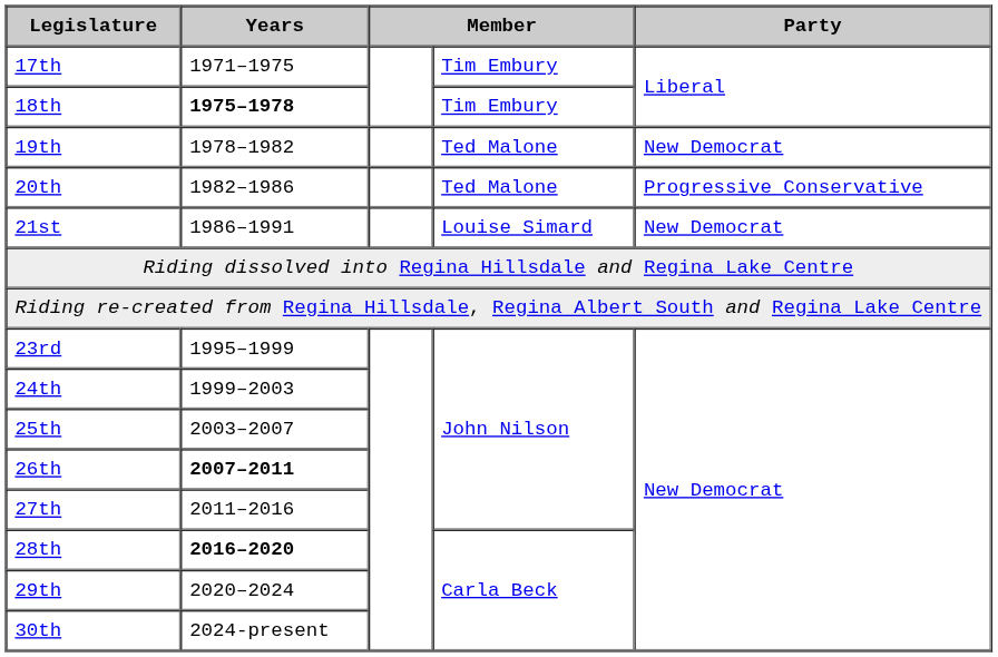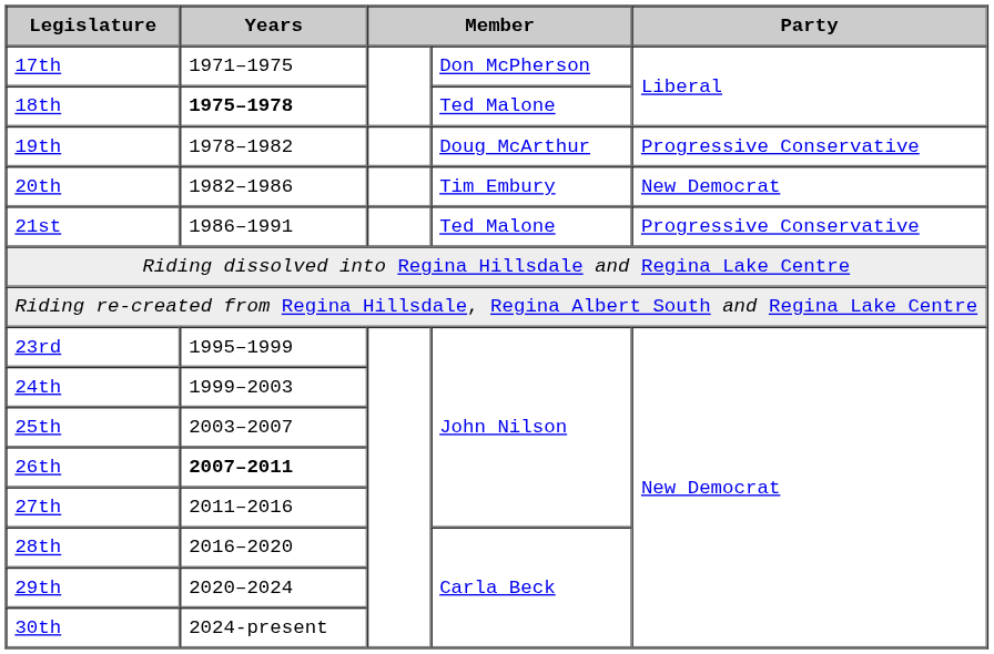17th | column 4: Tim Embury -> Don McPherson
18th | column 4: Tim Embury -> Ted Malone
19th | column 4: Ted Malone -> Doug McArthur
19th | Party: New Democrat -> Progressive Conservative
20th | column 4: Ted Malone -> Tim Embury
20th | Party: Progressive Conservative -> New Democrat
21st | column 4: Louise Simard -> Ted Malone
21st | Party: New Democrat -> Progressive Conservative
28th | Years: bold -> normal
